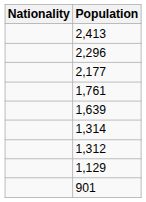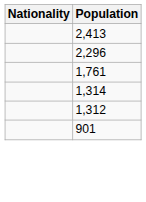- row: 2,177
- row: 1,639
- row: 1,129
